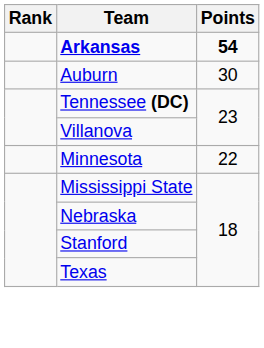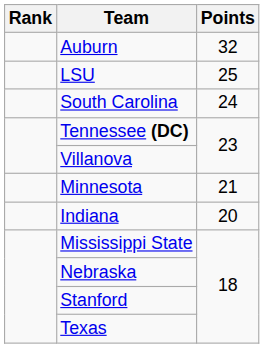- row: Arkansas | 54
Auburn | Points: 30 -> 32
+ row: LSU | 25
+ row: South Carolina | 24
Minnesota | Points: 22 -> 21
+ row: Indiana | 20
